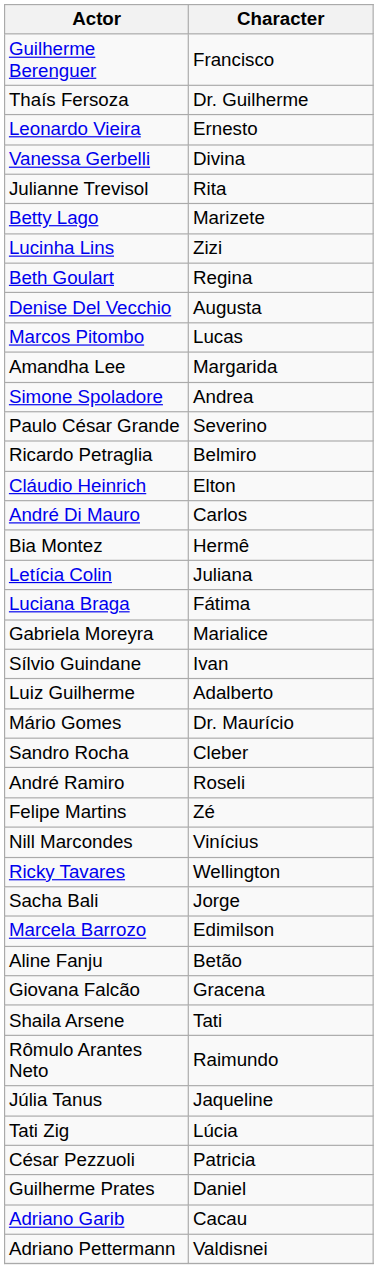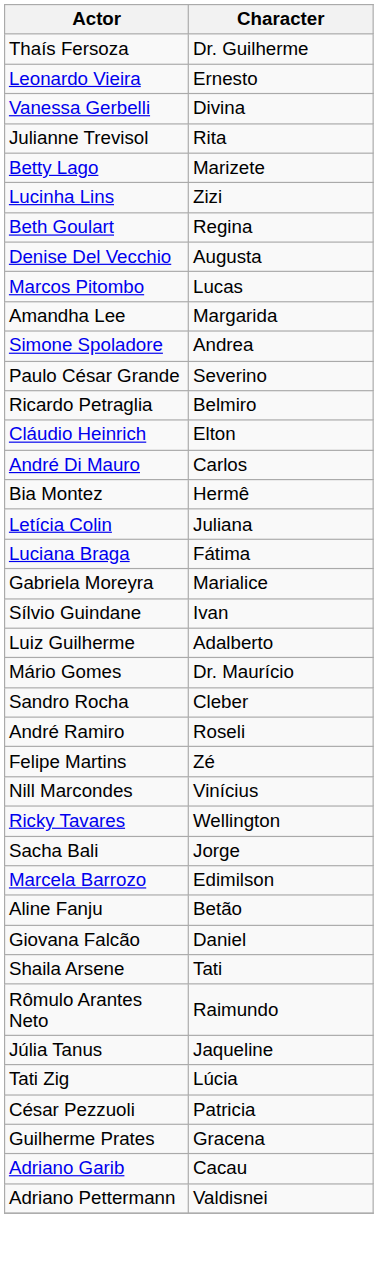- row: Guilherme Berenguer | Francisco
Giovana Falcão | Character: Gracena -> Daniel
Guilherme Prates | Character: Daniel -> Gracena
